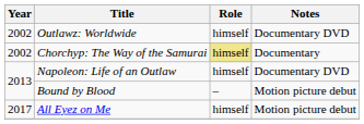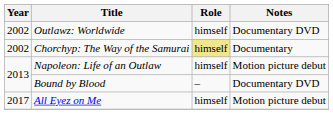Napoleon: Life of an Outlaw | Notes: Documentary DVD -> Motion picture debut
Bound by Blood | Notes: Motion picture debut -> Documentary DVD
